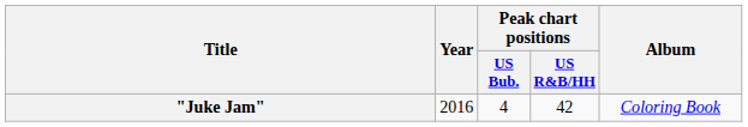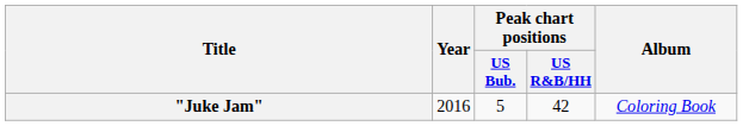"Juke Jam" | Peak chart positions / US Bub.: 4 -> 5
